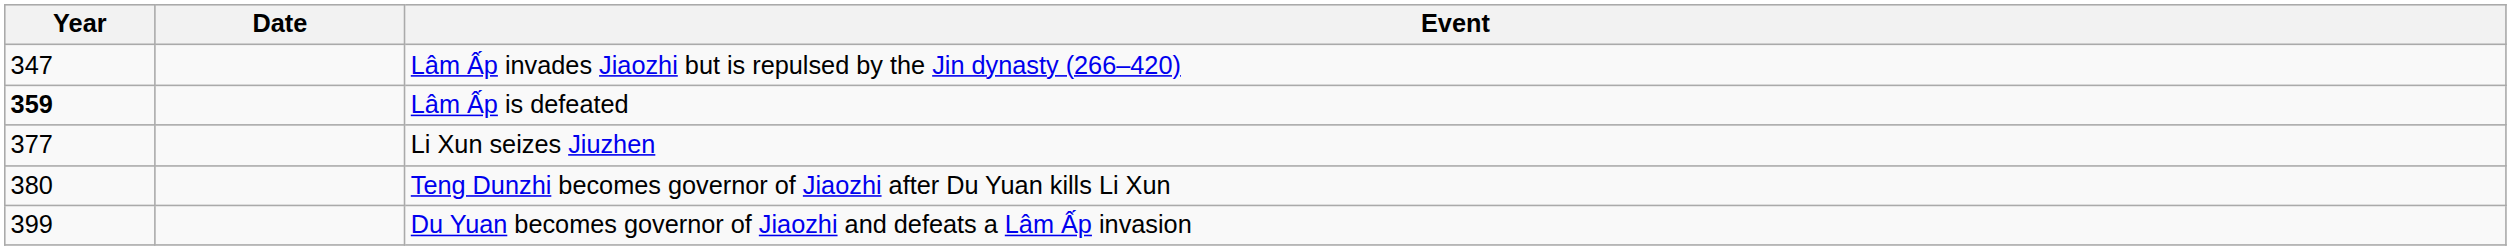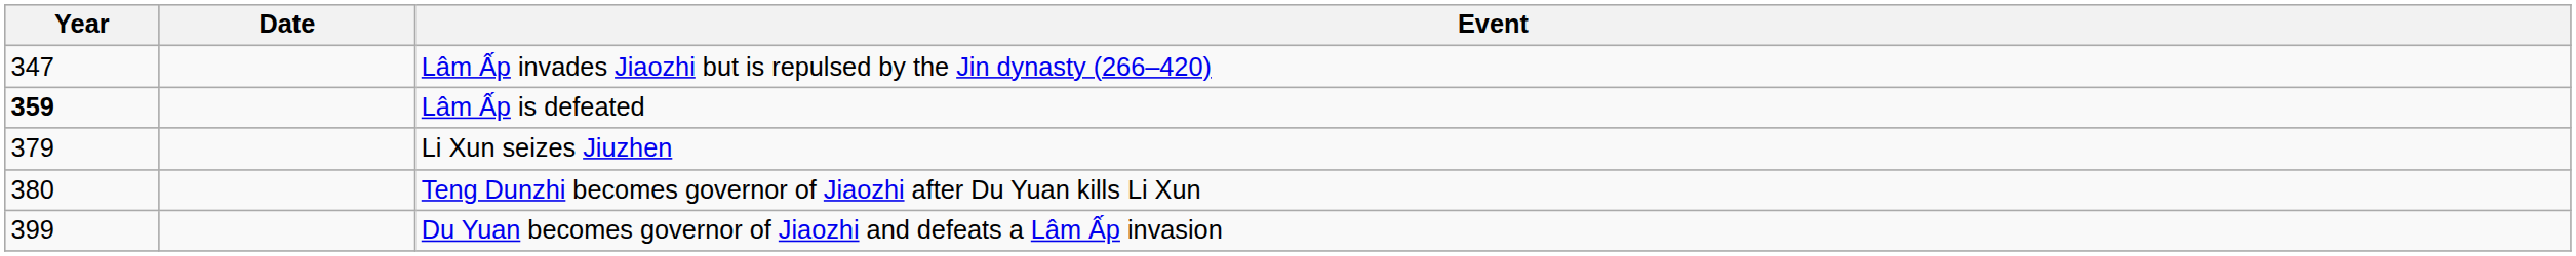Li Xun seizes Jiuzhen | Year: 377 -> 379
